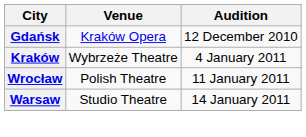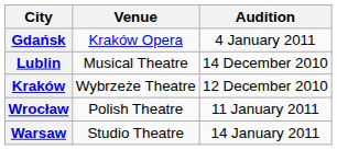Gdańsk | Audition: 12 December 2010 -> 4 January 2011
+ row: Lublin | Musical Theatre | 14 December 2010
Kraków | Audition: 4 January 2011 -> 12 December 2010
